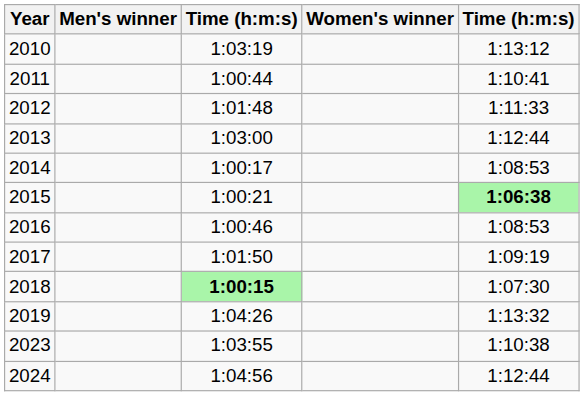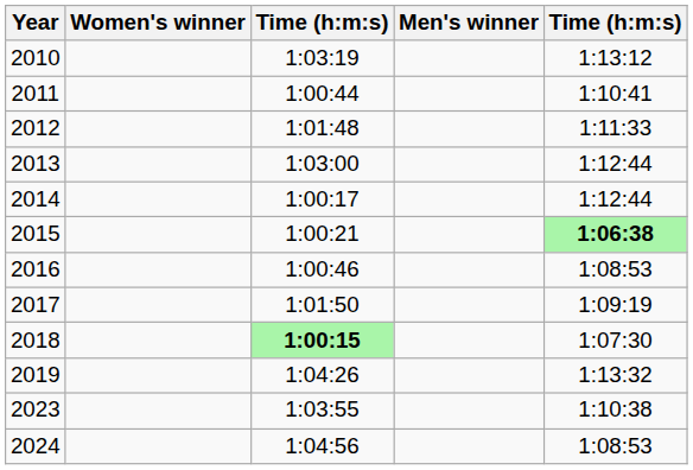columns swapped: Men's winner <-> Women's winner
2014 | column 5: 1:08:53 -> 1:12:44
2024 | column 5: 1:12:44 -> 1:08:53
